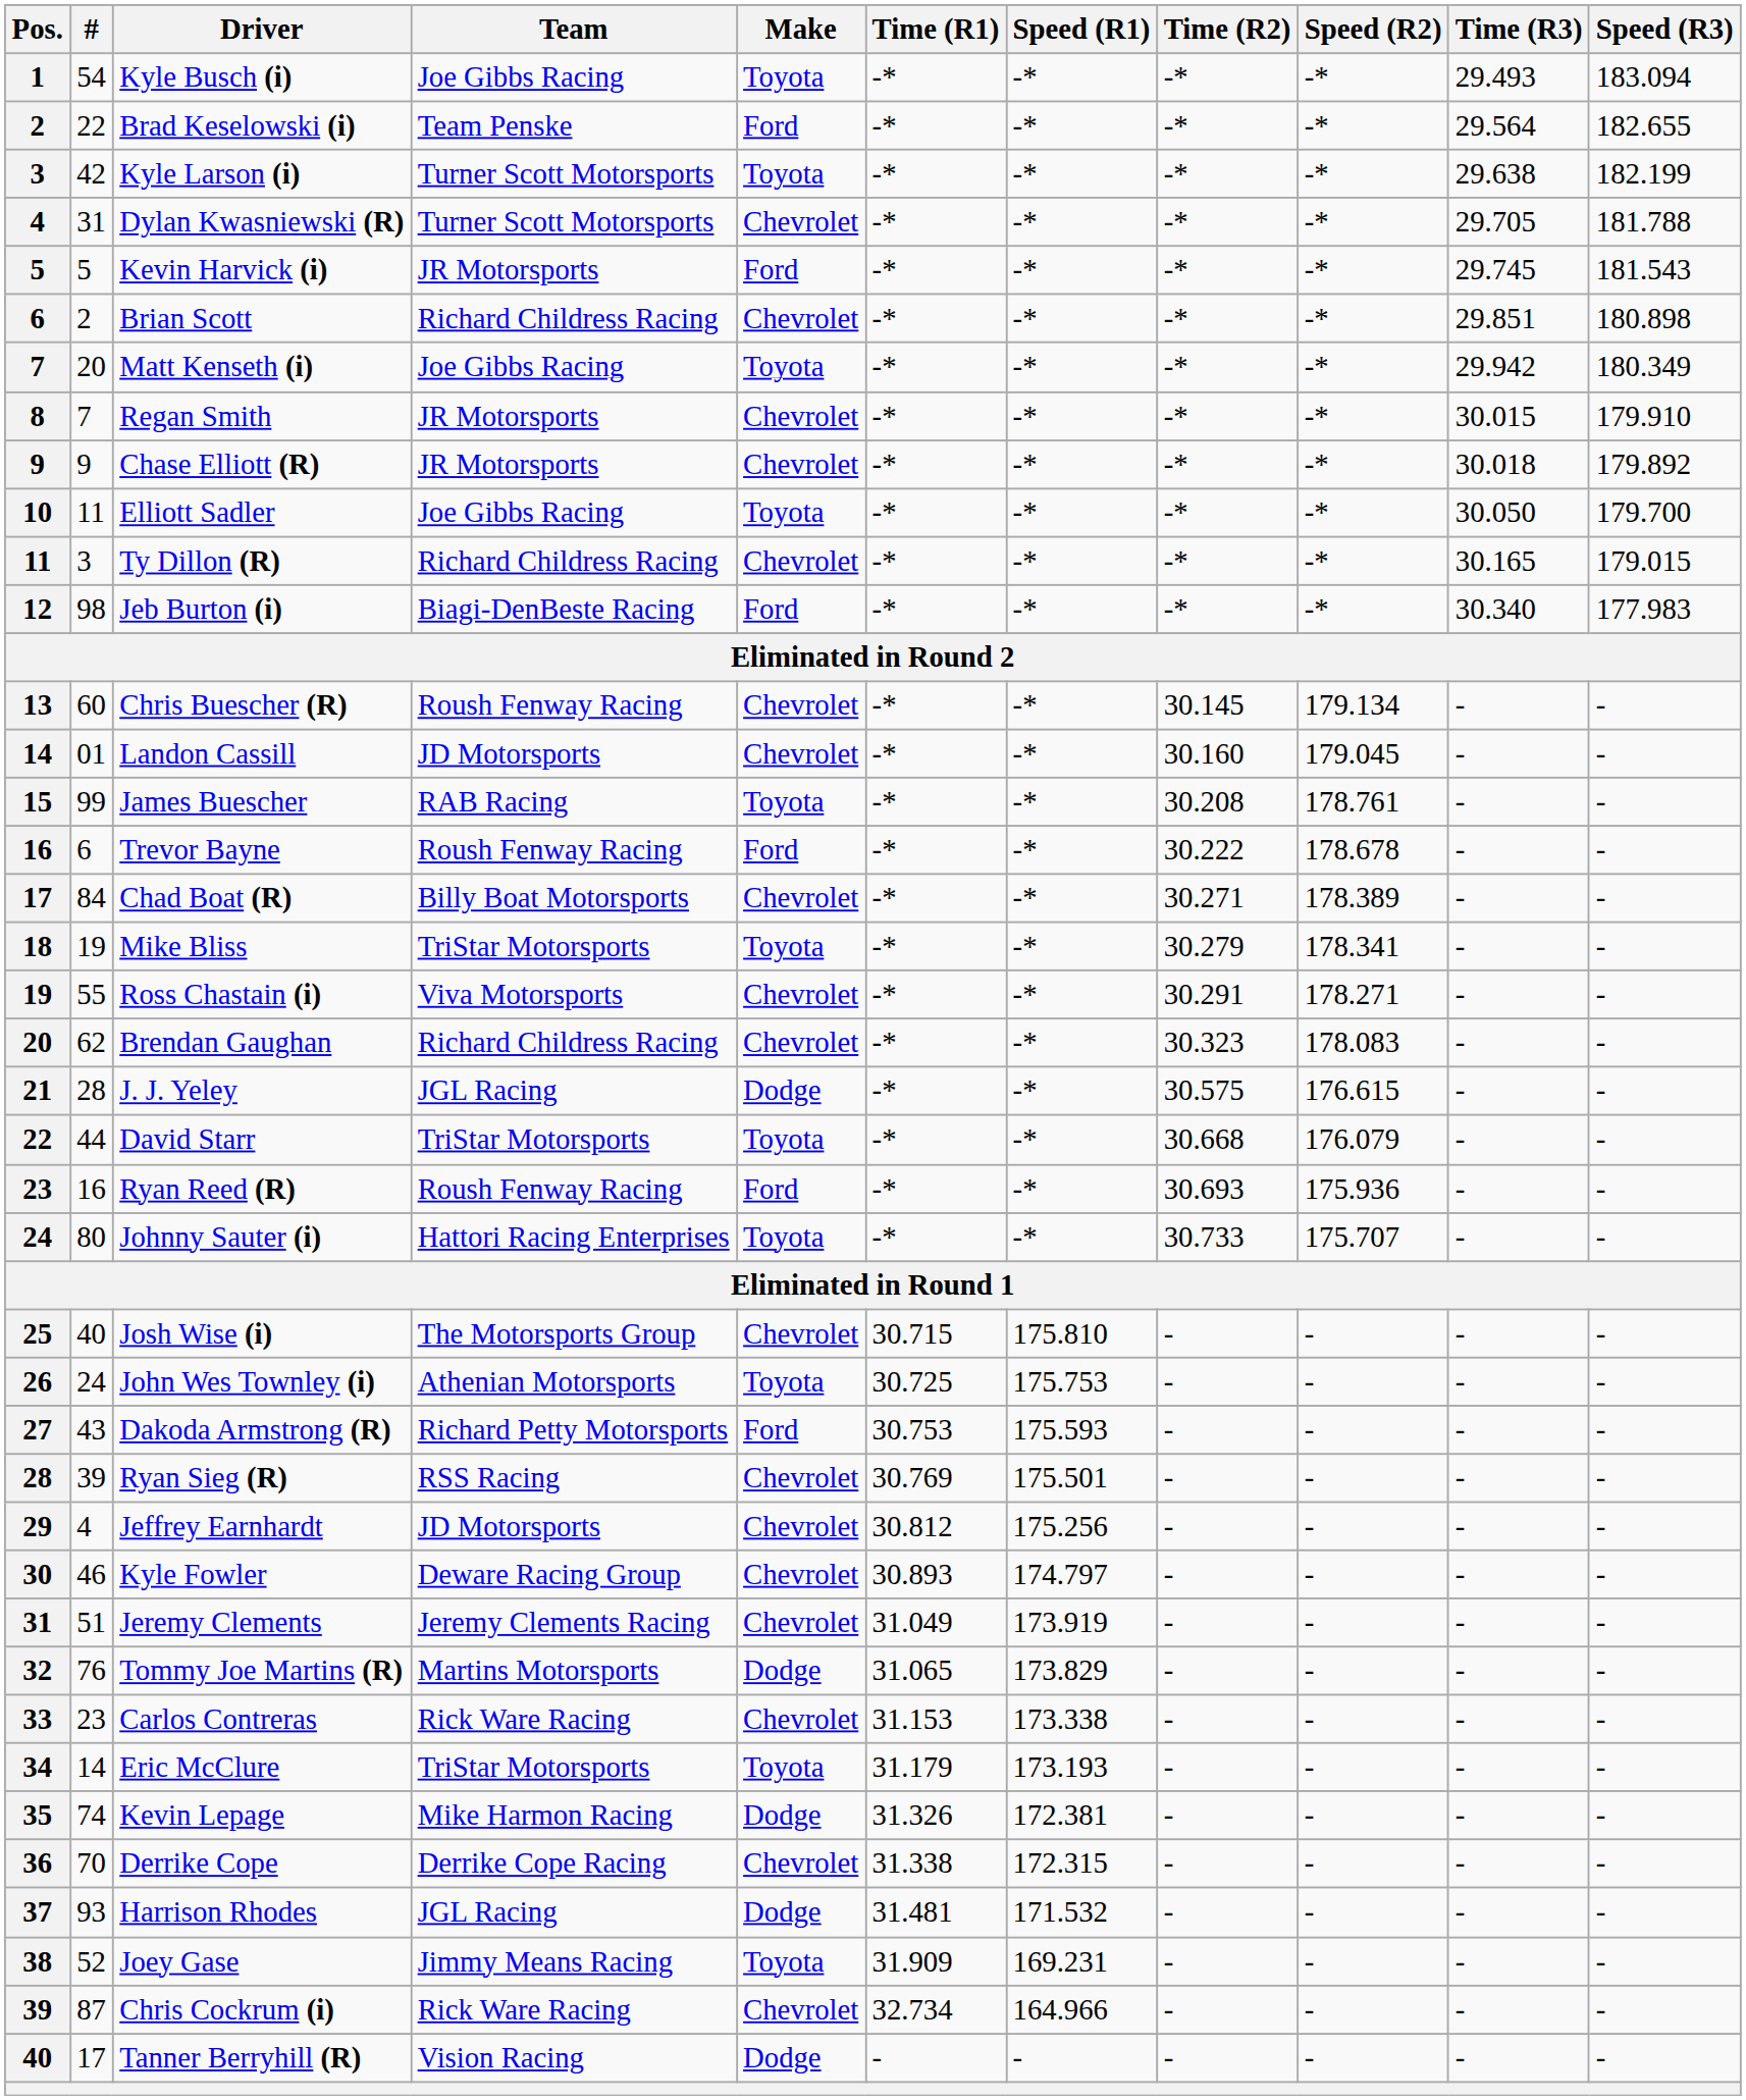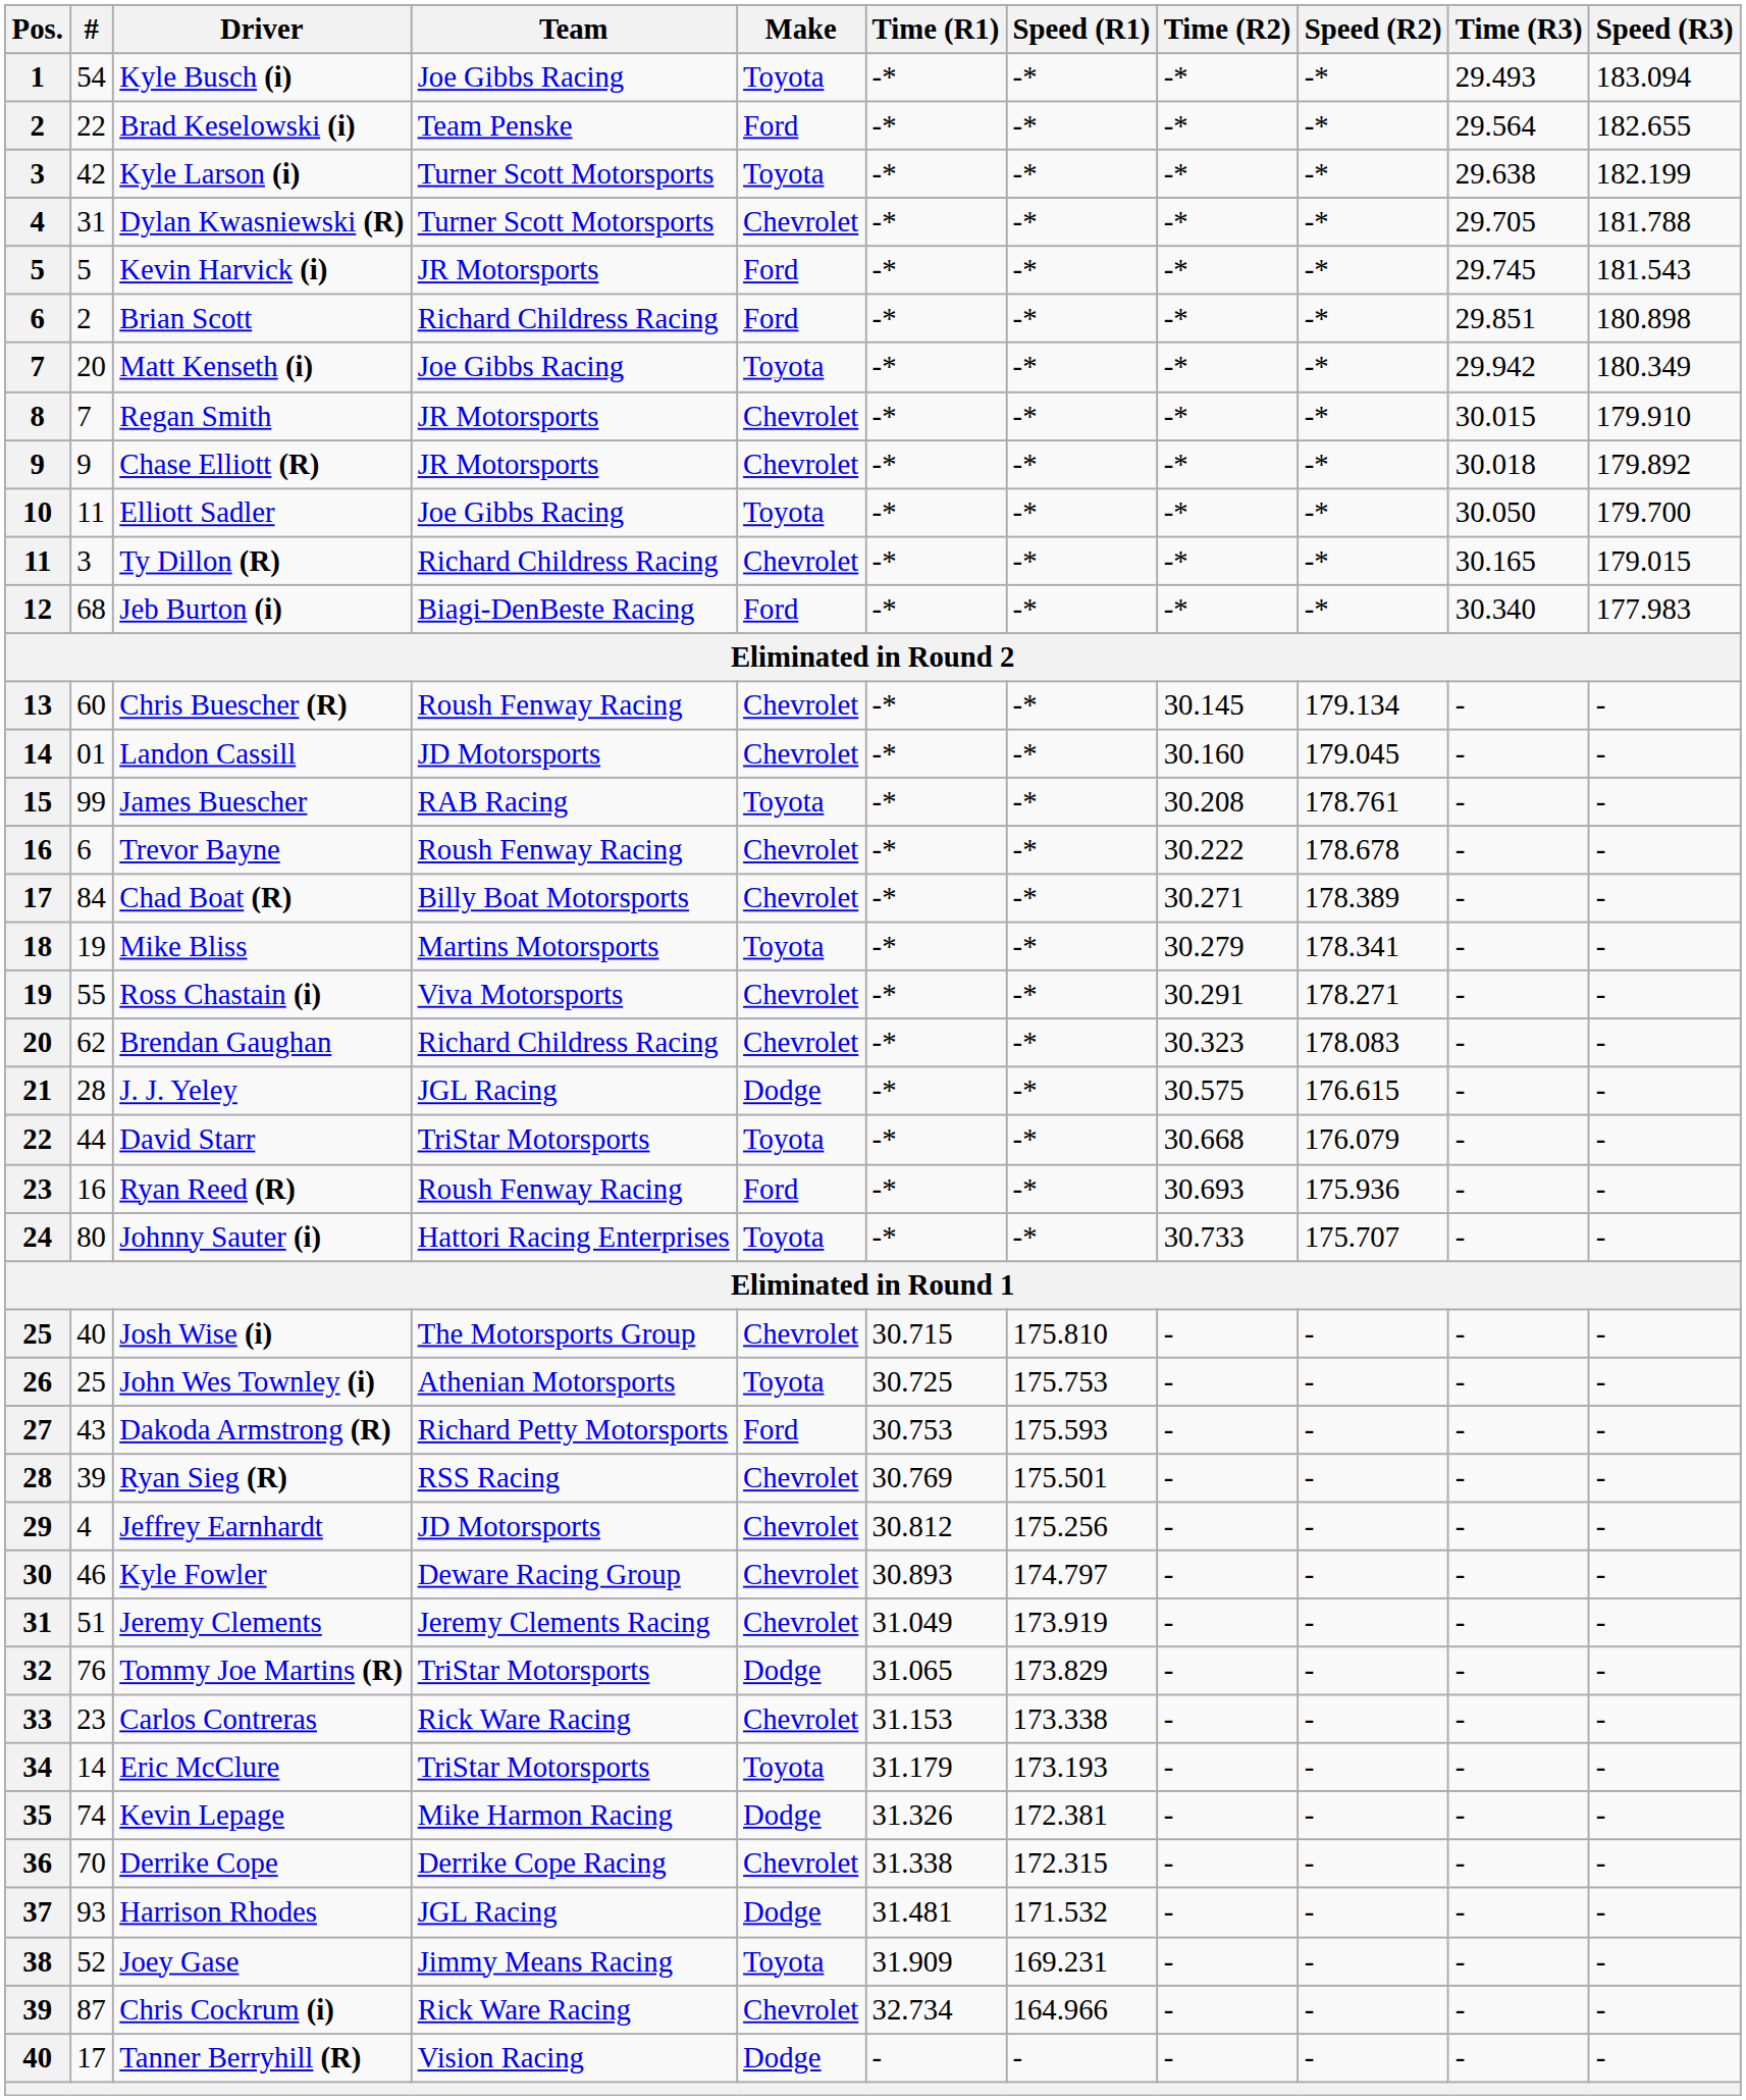Brian Scott | Make: Chevrolet -> Ford
Jeb Burton (i) | #: 98 -> 68
Trevor Bayne | Make: Ford -> Chevrolet
Mike Bliss | Team: TriStar Motorsports -> Martins Motorsports
John Wes Townley (i) | #: 24 -> 25
Tommy Joe Martins (R) | Team: Martins Motorsports -> TriStar Motorsports
